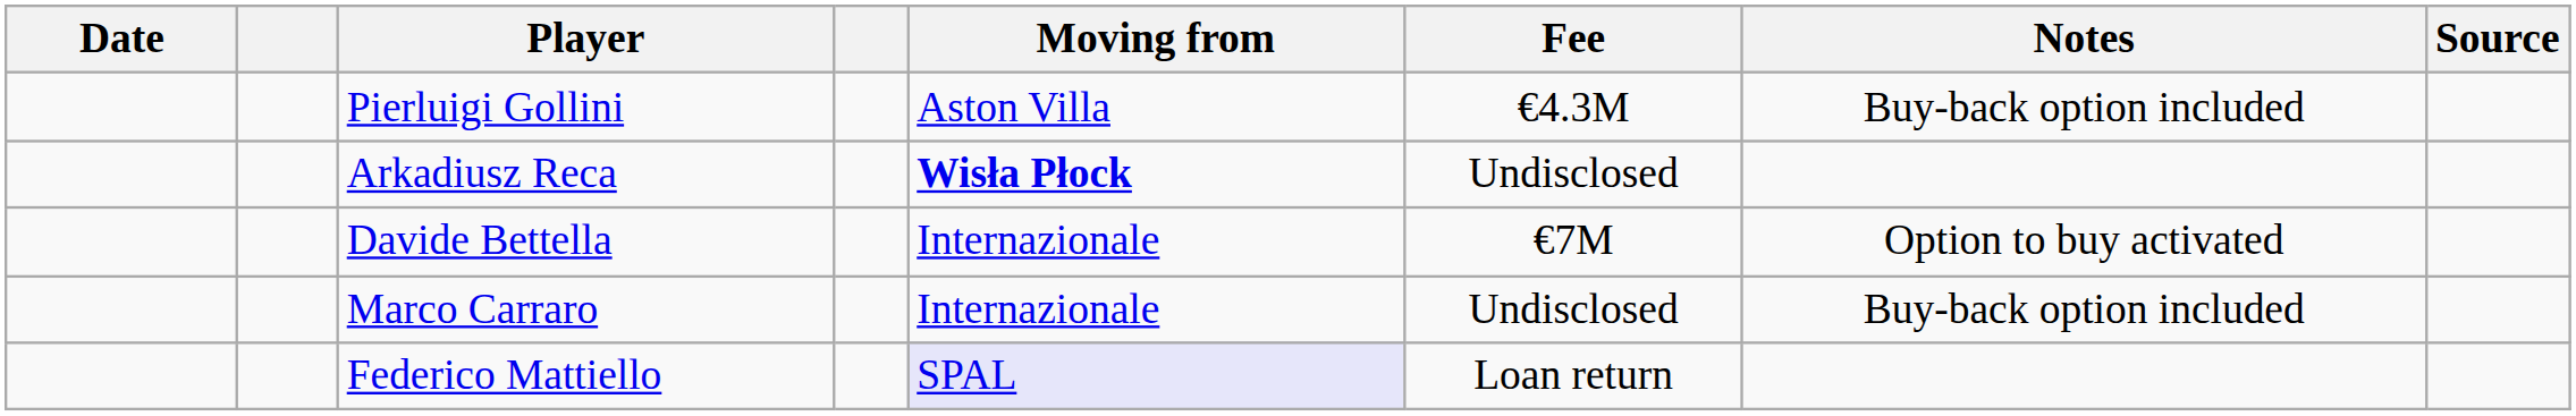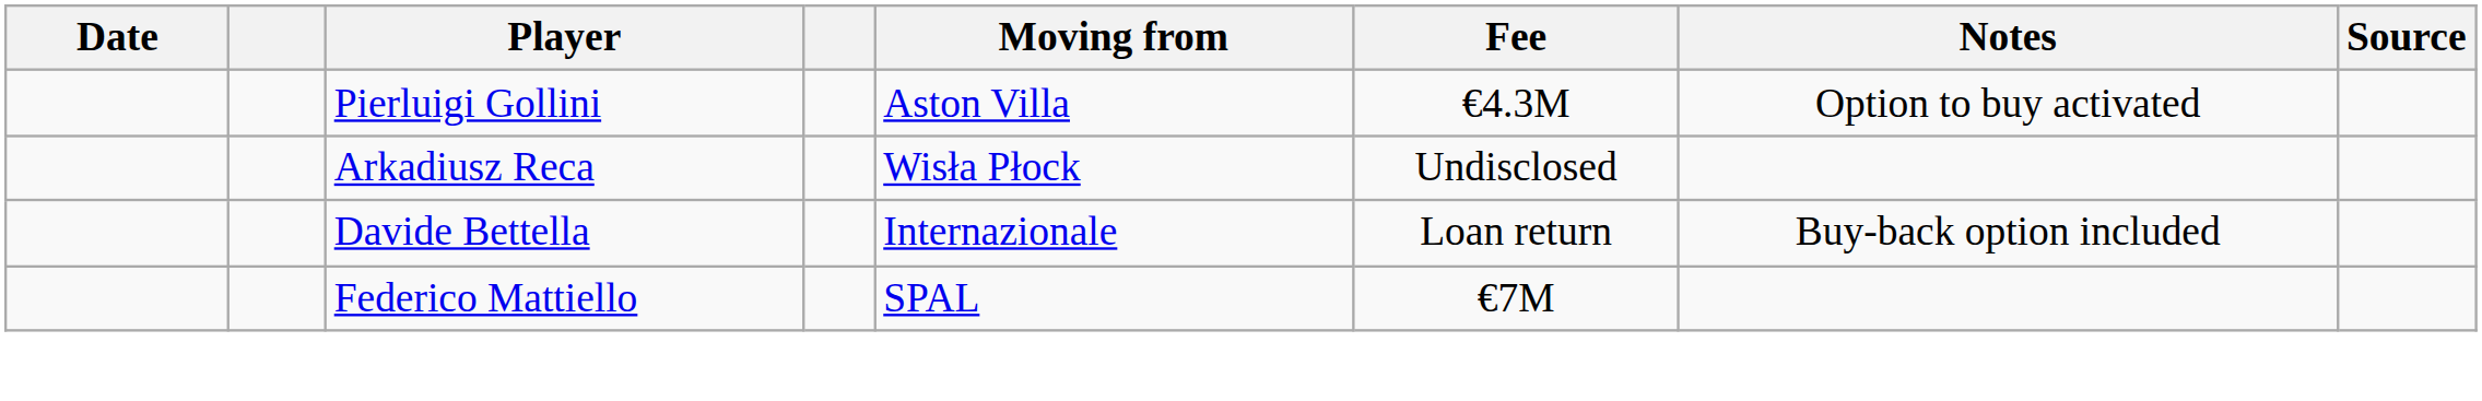Pierluigi Gollini | Notes: Buy-back option included -> Option to buy activated
Arkadiusz Reca | Moving from: bold -> normal
Davide Bettella | Fee: €7M -> Loan return
Davide Bettella | Notes: Option to buy activated -> Buy-back option included
- row: Marco Carraro | Internazionale | Undisclosed | Buy-back option included
Federico Mattiello | Moving from: lavender background -> no background
Federico Mattiello | Fee: Loan return -> €7M
